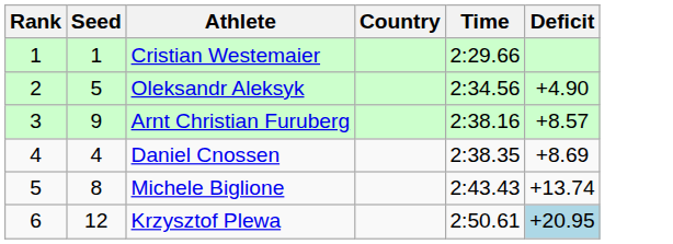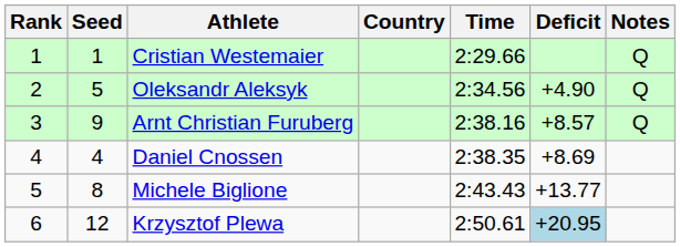+ column: Notes | Q | Q | Q
Michele Biglione | Deficit: +13.74 -> +13.77
